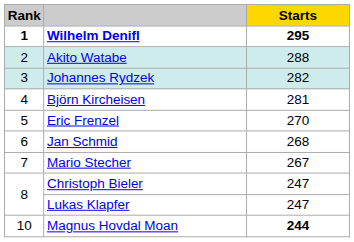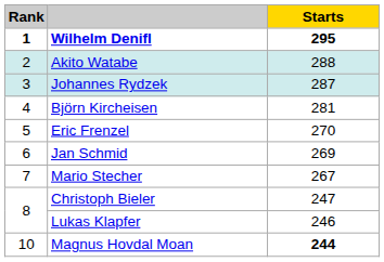Johannes Rydzek | Starts: 282 -> 287
Jan Schmid | Starts: 268 -> 269
Lukas Klapfer | Starts: 247 -> 246
